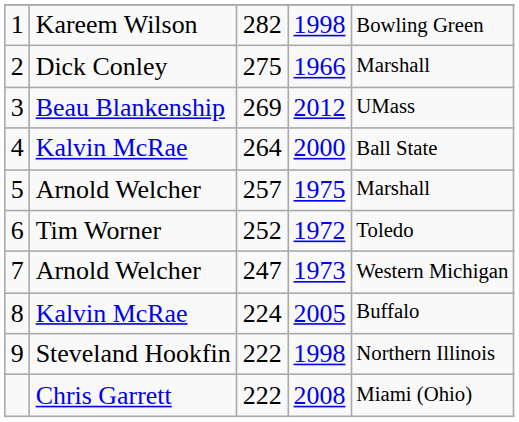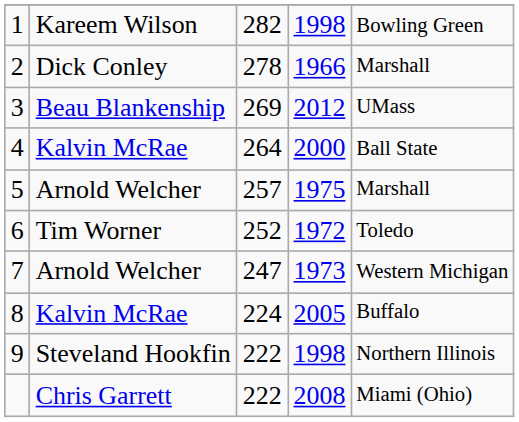2 | column 3: 275 -> 278
